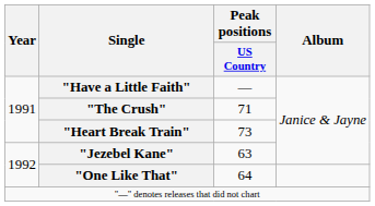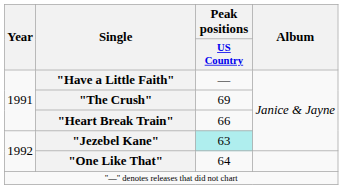"The Crush" | Peak positions / US Country: 71 -> 69
"Heart Break Train" | Peak positions / US Country: 73 -> 66
"Jezebel Kane" | Peak positions / US Country: no background -> paleturquoise background
